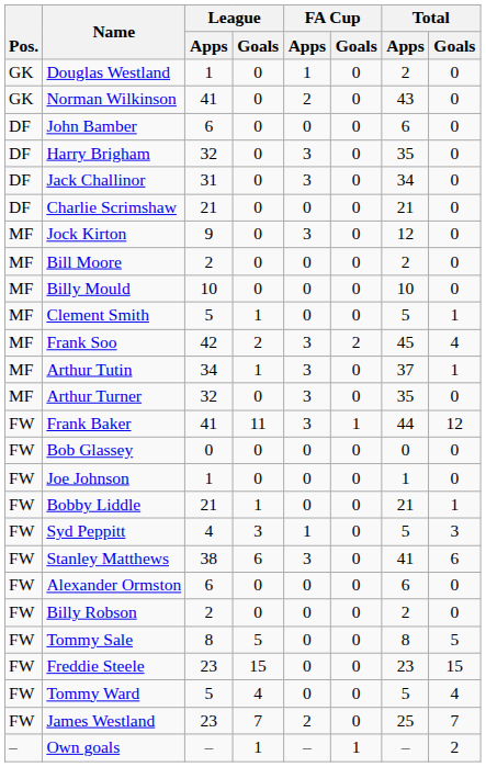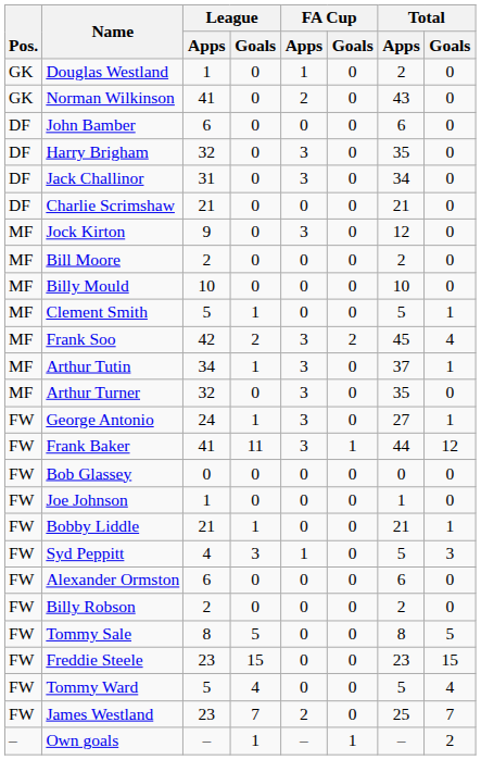+ row: FW | George Antonio | 24 | 1 | 3 | 0 | 27 | 1
- row: FW | Stanley Matthews | 38 | 6 | 3 | 0 | 41 | 6
